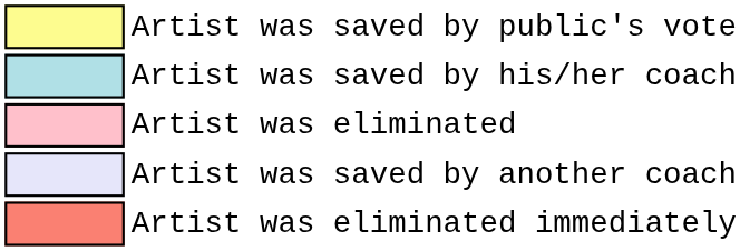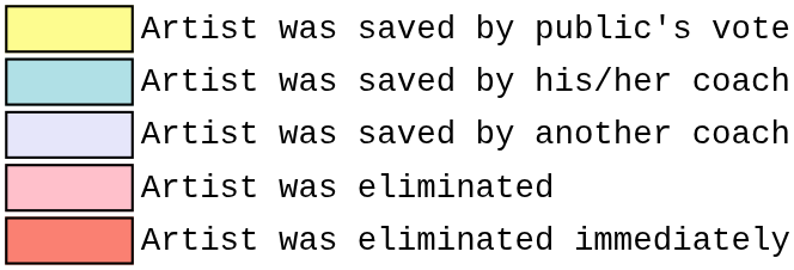rows swapped: Artist was saved by another coach <-> Artist was eliminated
